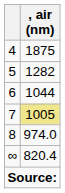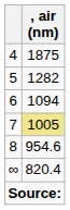6 | , air (nm): 1044 -> 1094
8 | , air (nm): 974.0 -> 954.6
